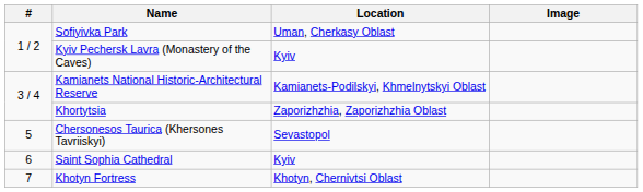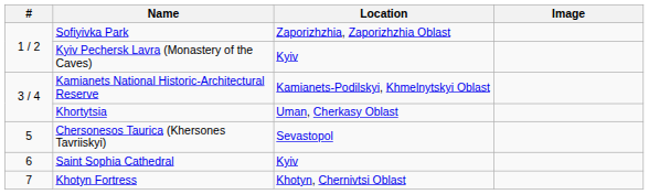Sofiyivka Park | Location: Uman, Cherkasy Oblast -> Zaporizhzhia, Zaporizhzhia Oblast
Khortytsia | Location: Zaporizhzhia, Zaporizhzhia Oblast -> Uman, Cherkasy Oblast
